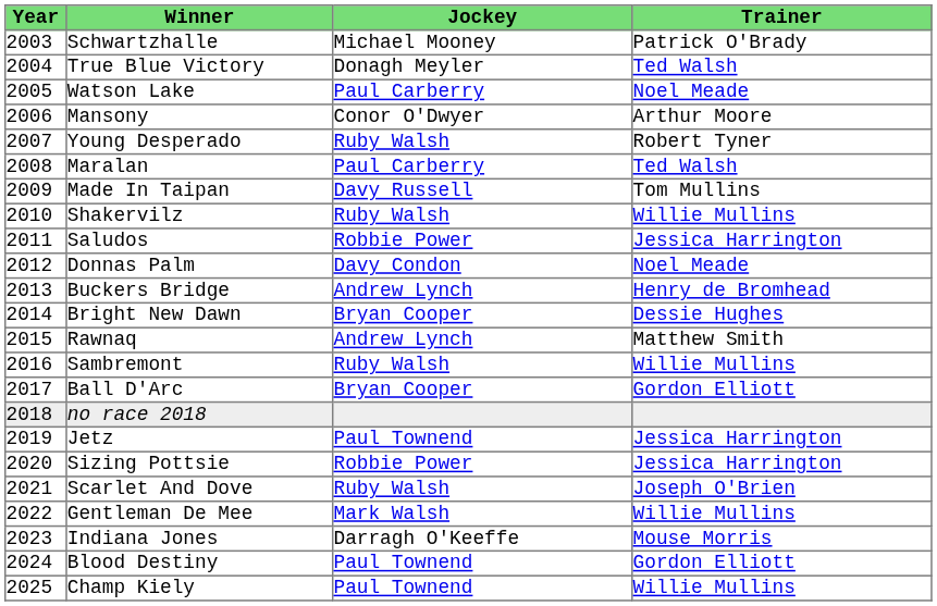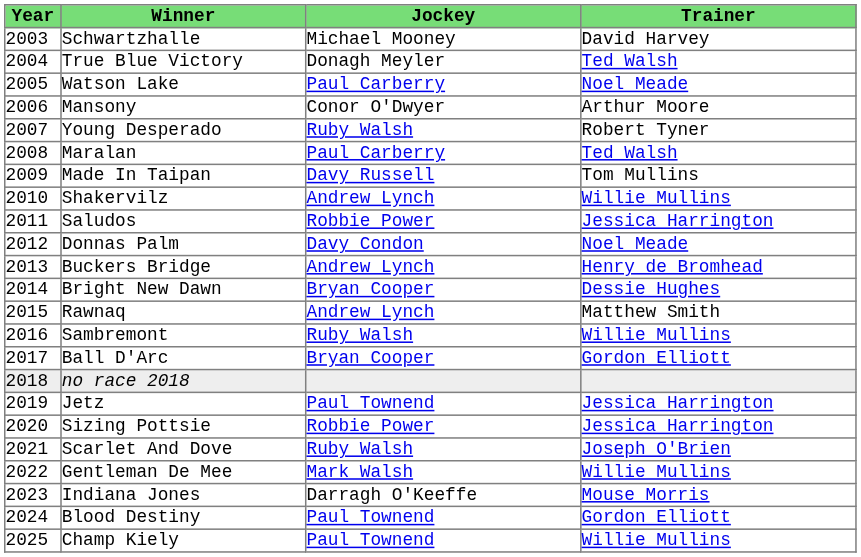Schwartzhalle | Trainer: Patrick O'Brady -> David Harvey
Shakervilz | Jockey: Ruby Walsh -> Andrew Lynch
